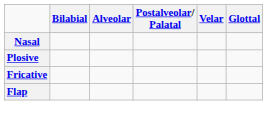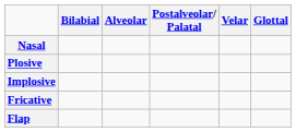+ row: Implosive
